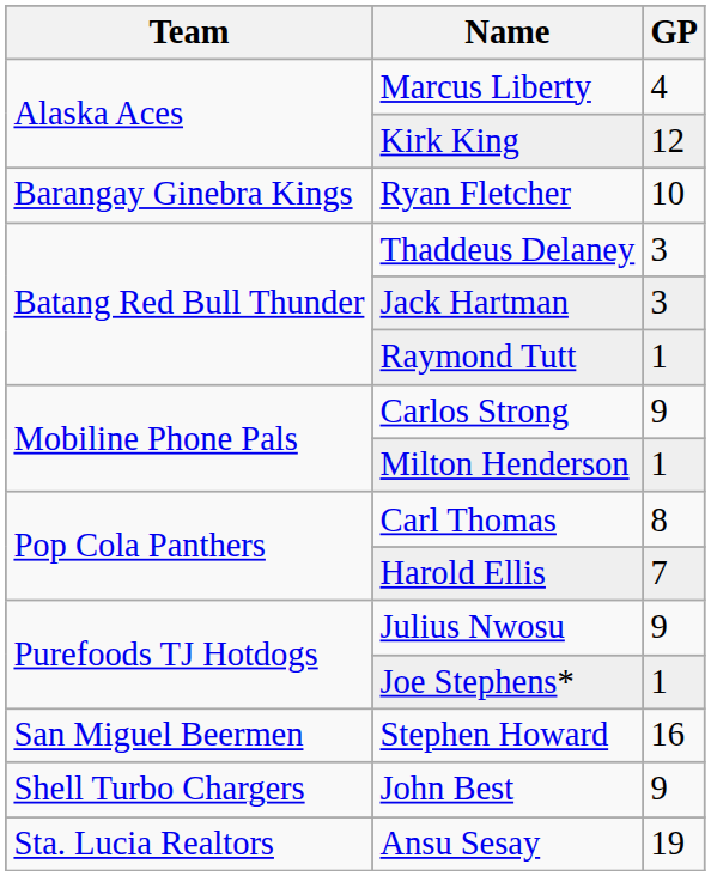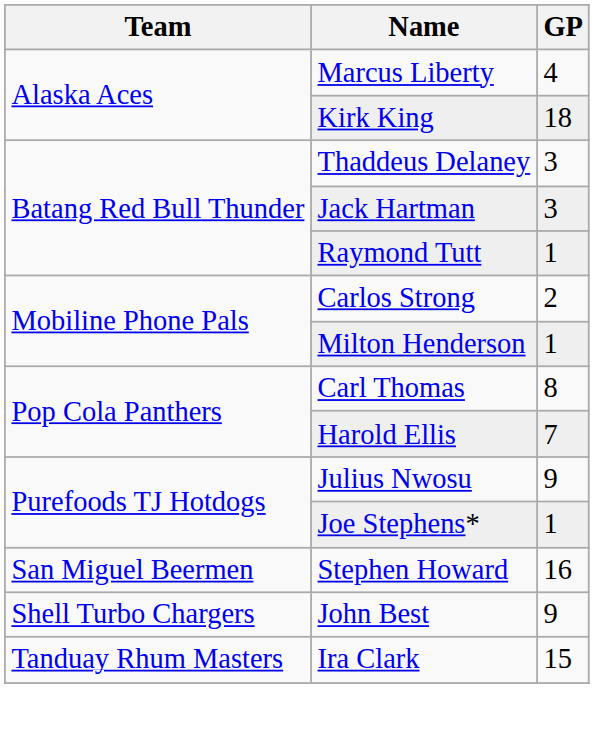Kirk King | GP: 12 -> 18
- row: Barangay Ginebra Kings | Ryan Fletcher | 10
Carlos Strong | GP: 9 -> 2
- row: Sta. Lucia Realtors | Ansu Sesay | 19
+ row: Tanduay Rhum Masters | Ira Clark | 15
